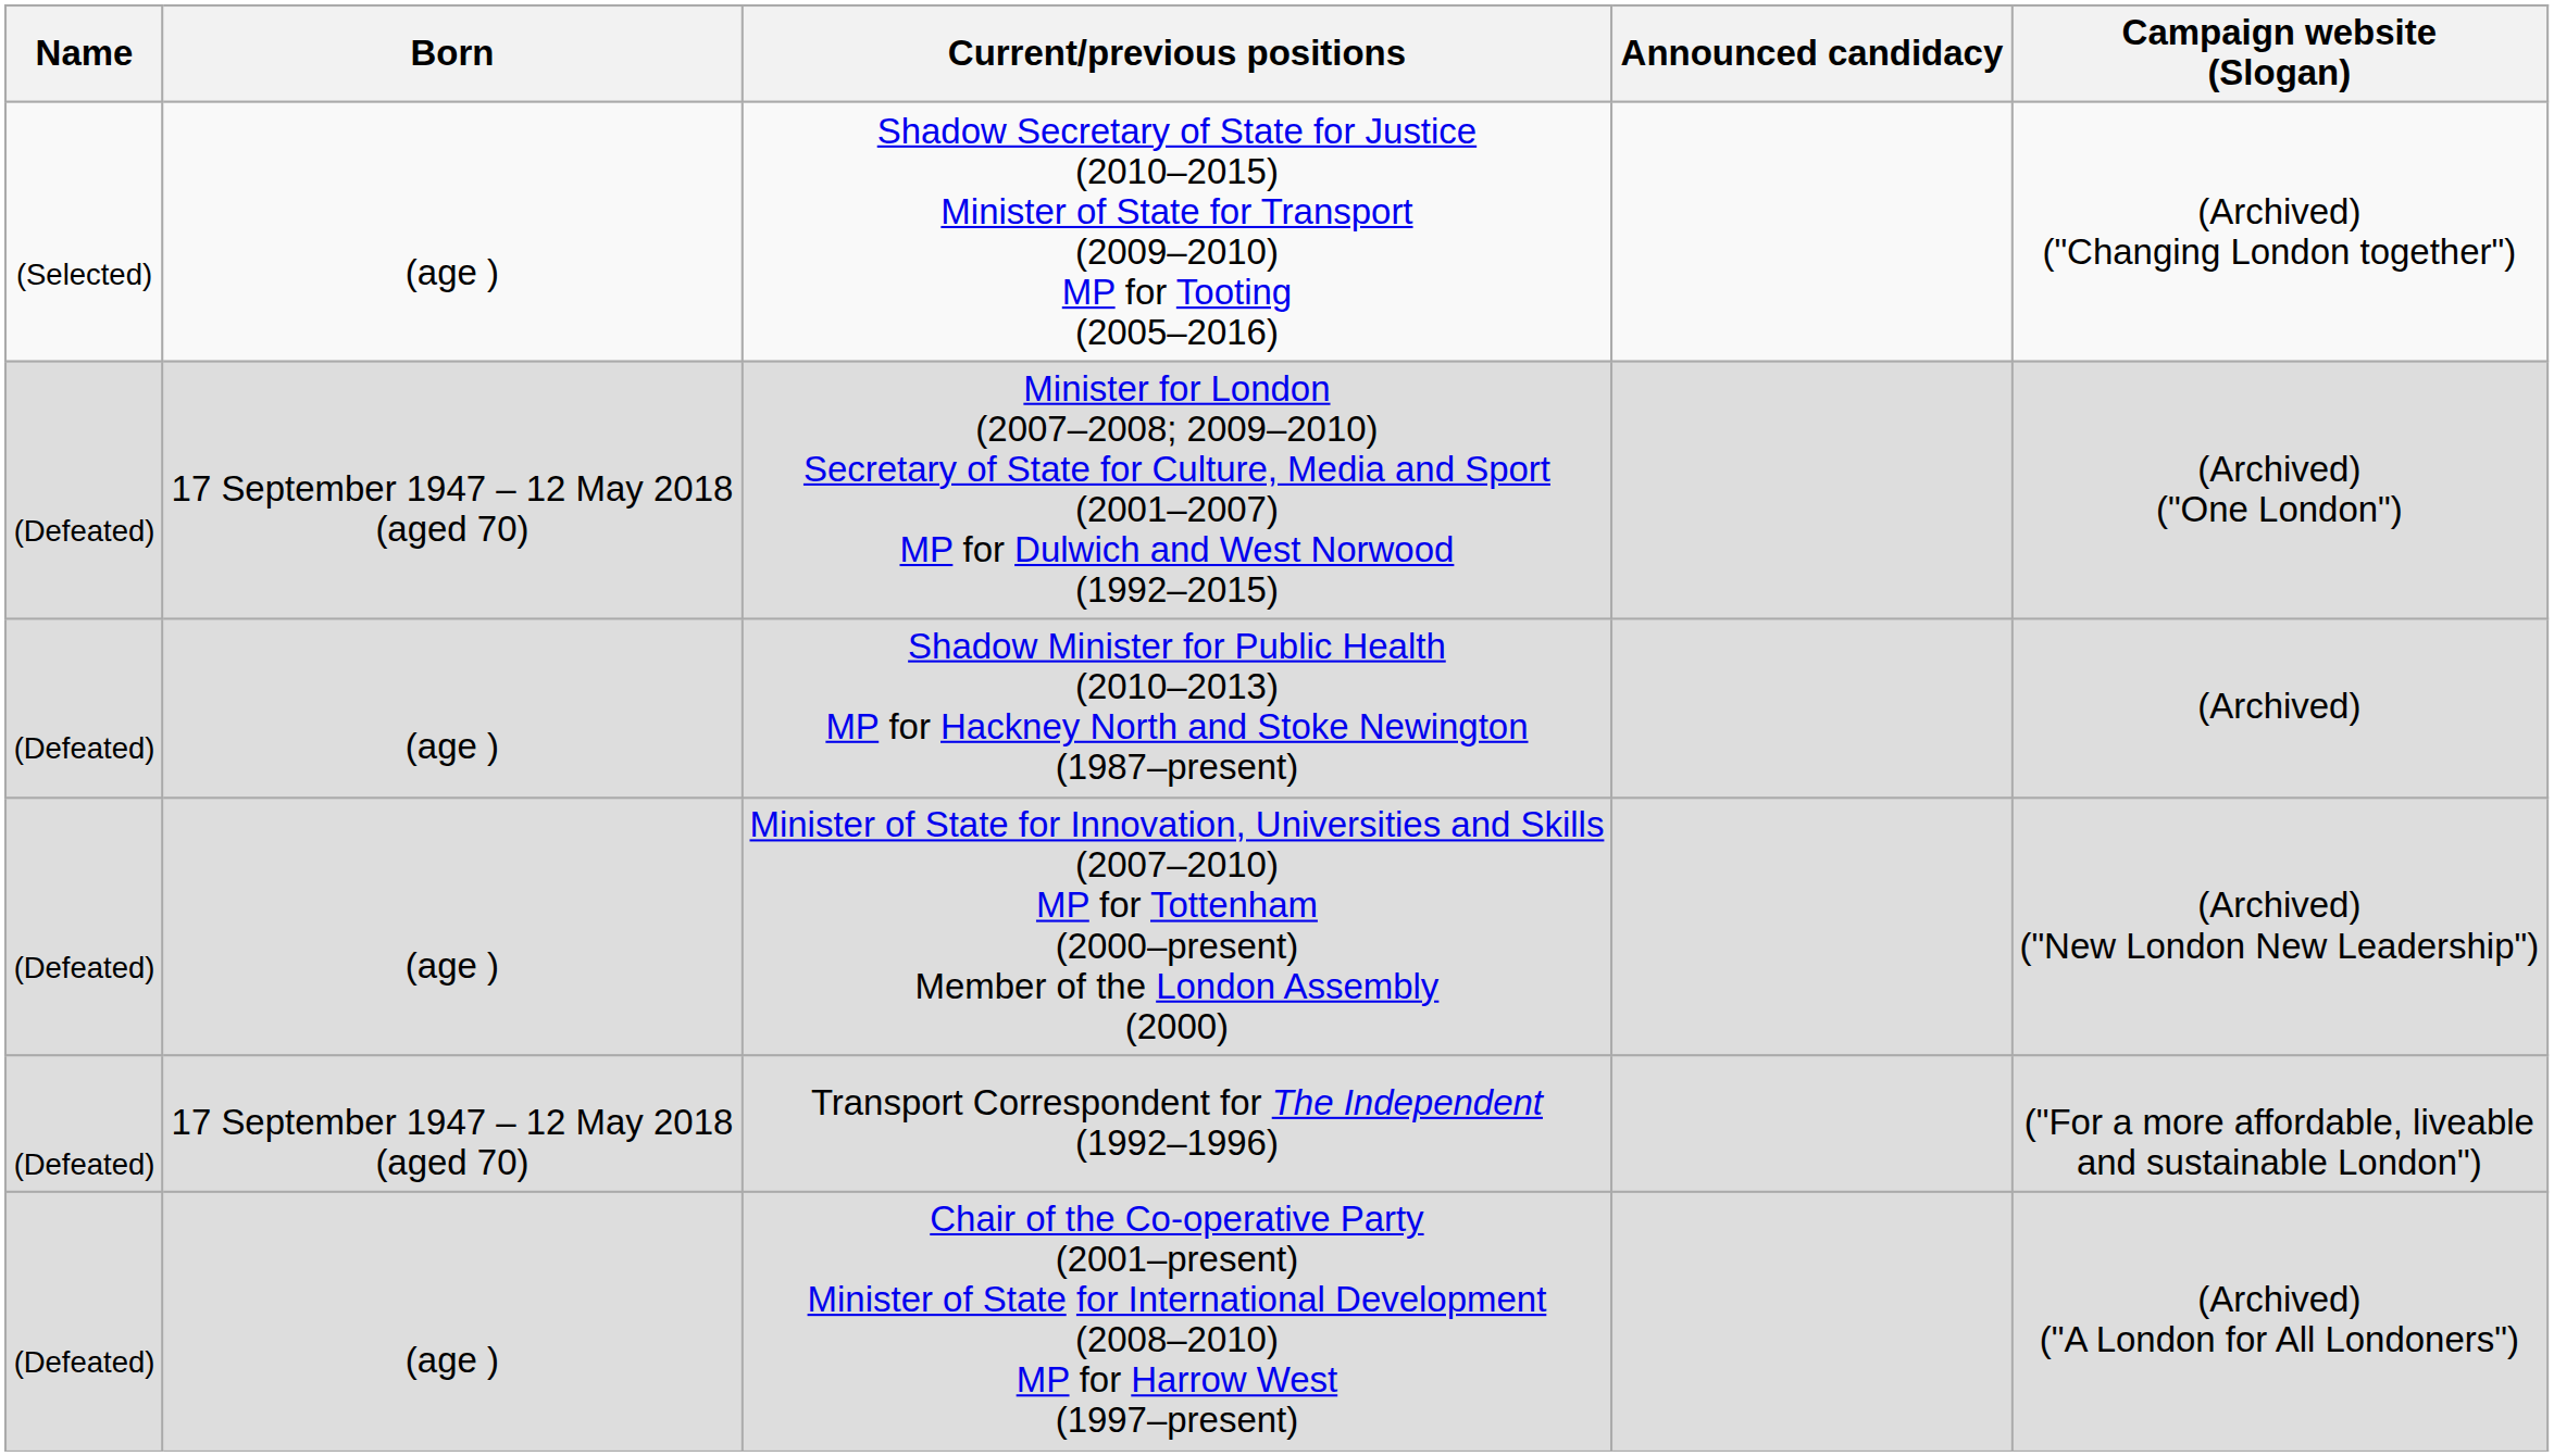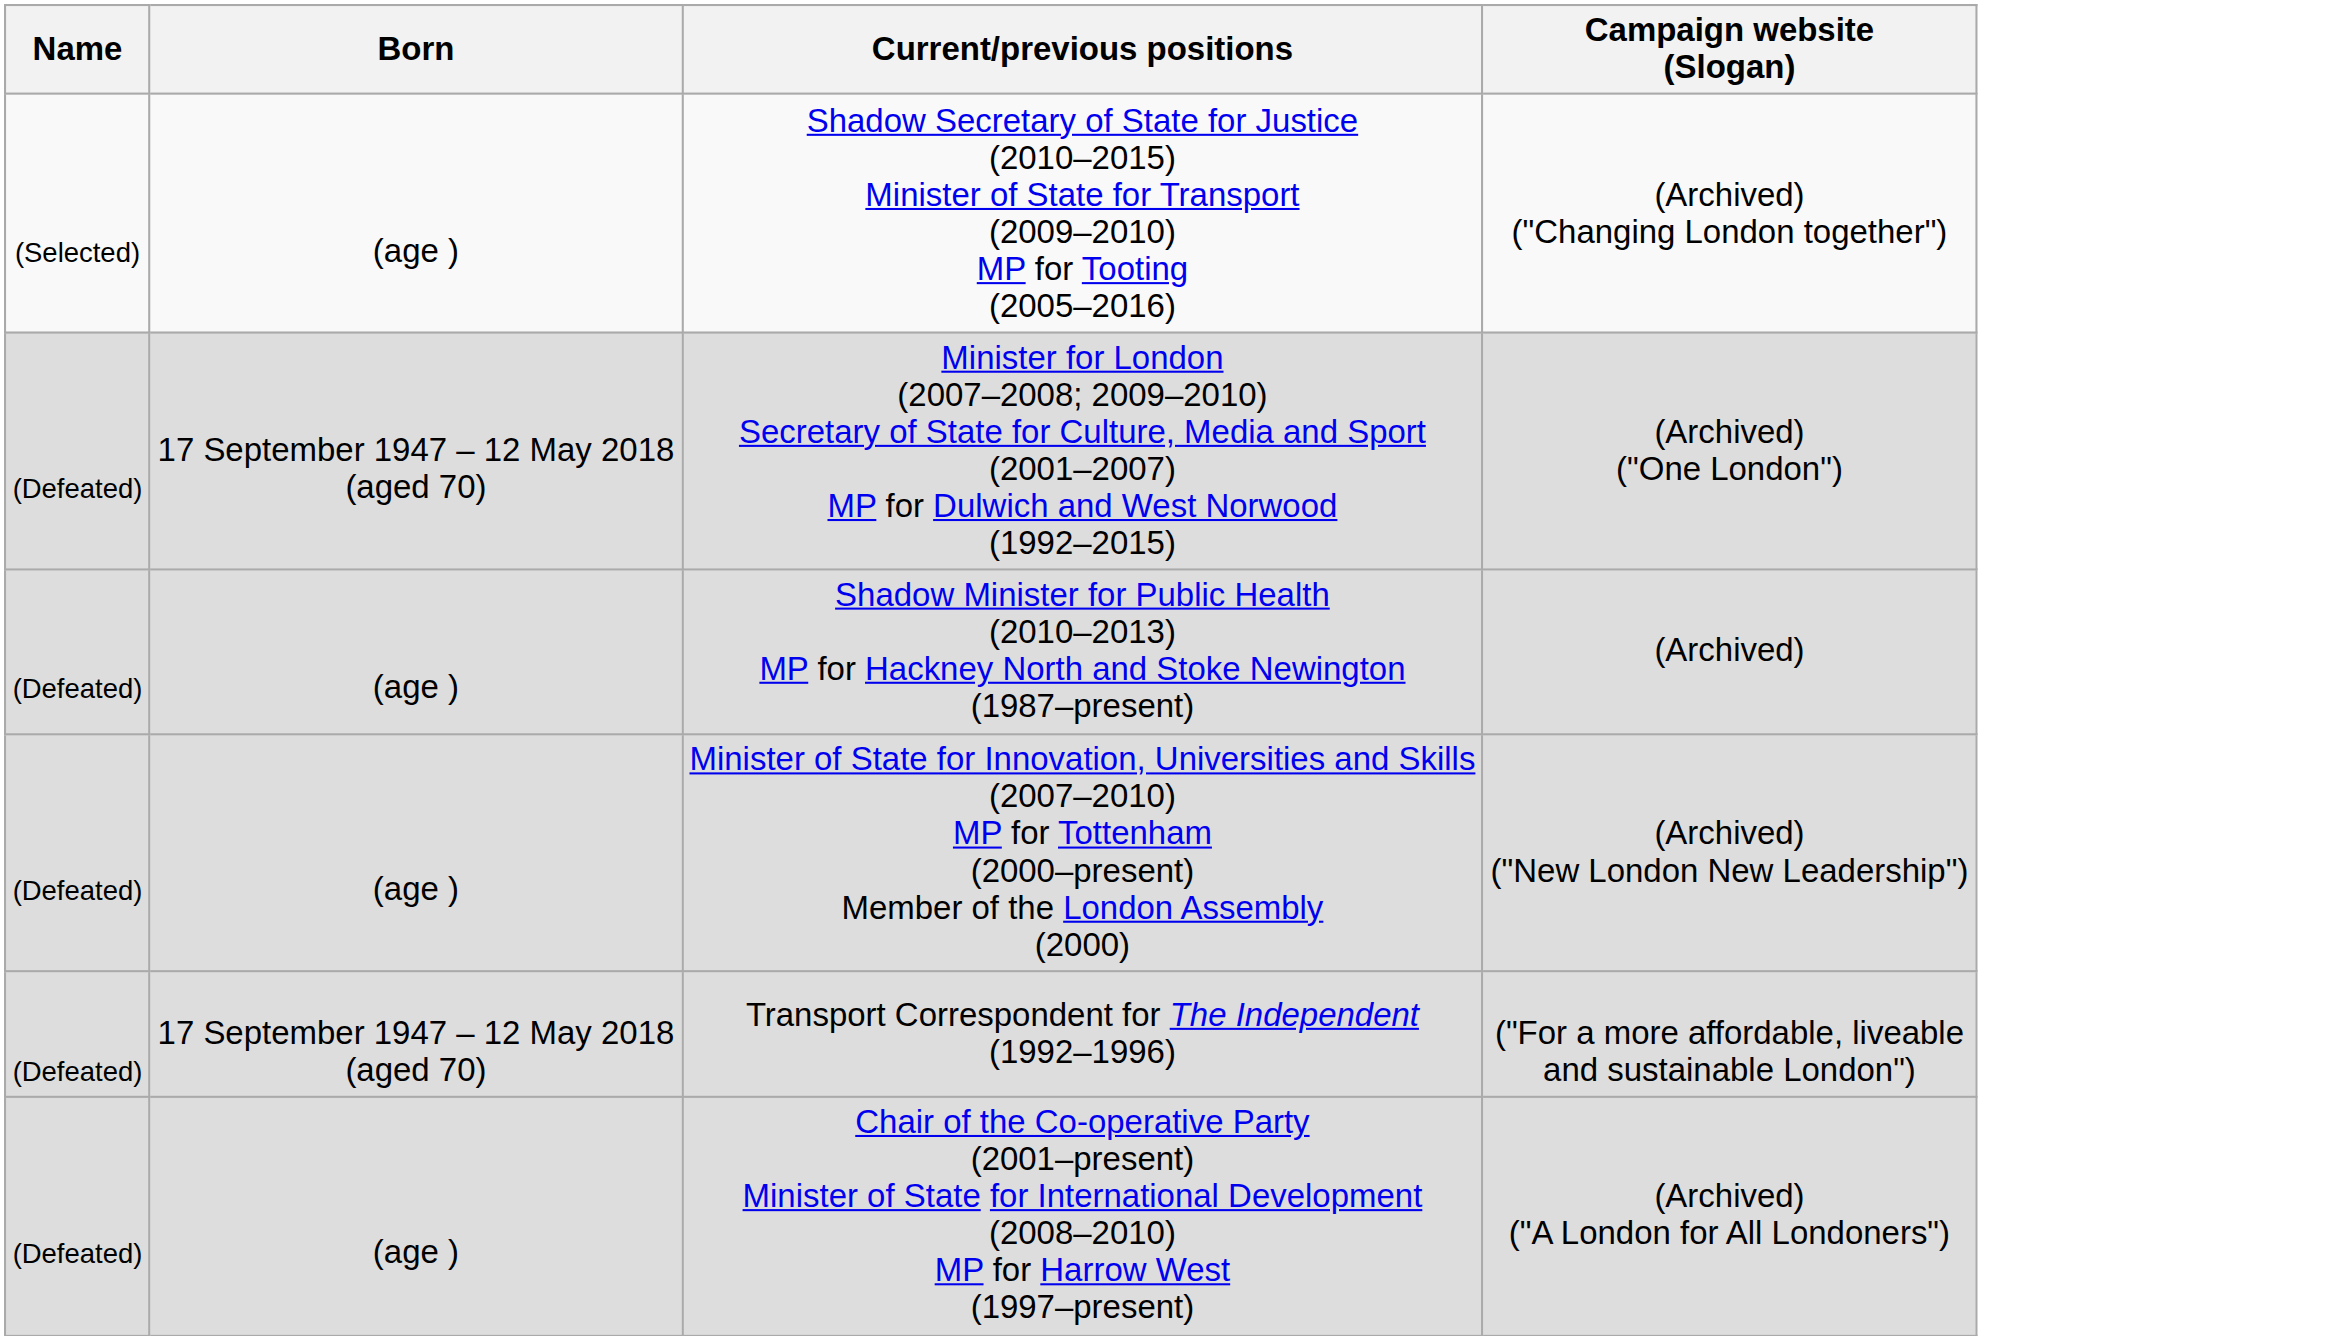- column: Announced candidacy
